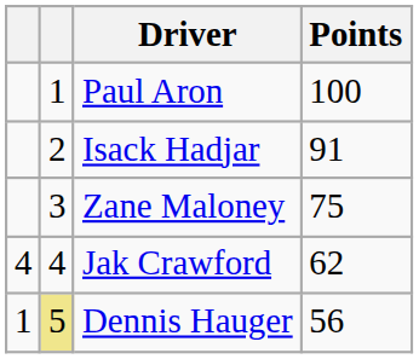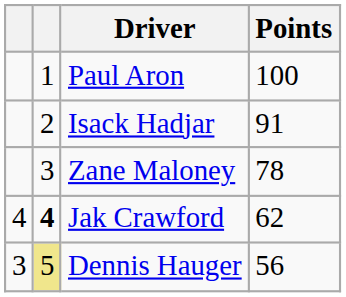Zane Maloney | Points: 75 -> 78
Jak Crawford | column 2: normal -> bold
Dennis Hauger | column 1: 1 -> 3
